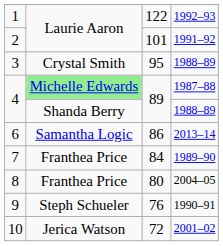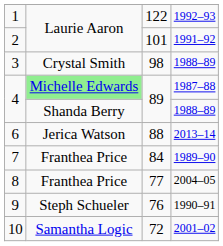3 | column 3: 95 -> 98
6 | column 2: Samantha Logic -> Jerica Watson
6 | column 3: 86 -> 88
8 | column 3: 80 -> 77
10 | column 2: Jerica Watson -> Samantha Logic
